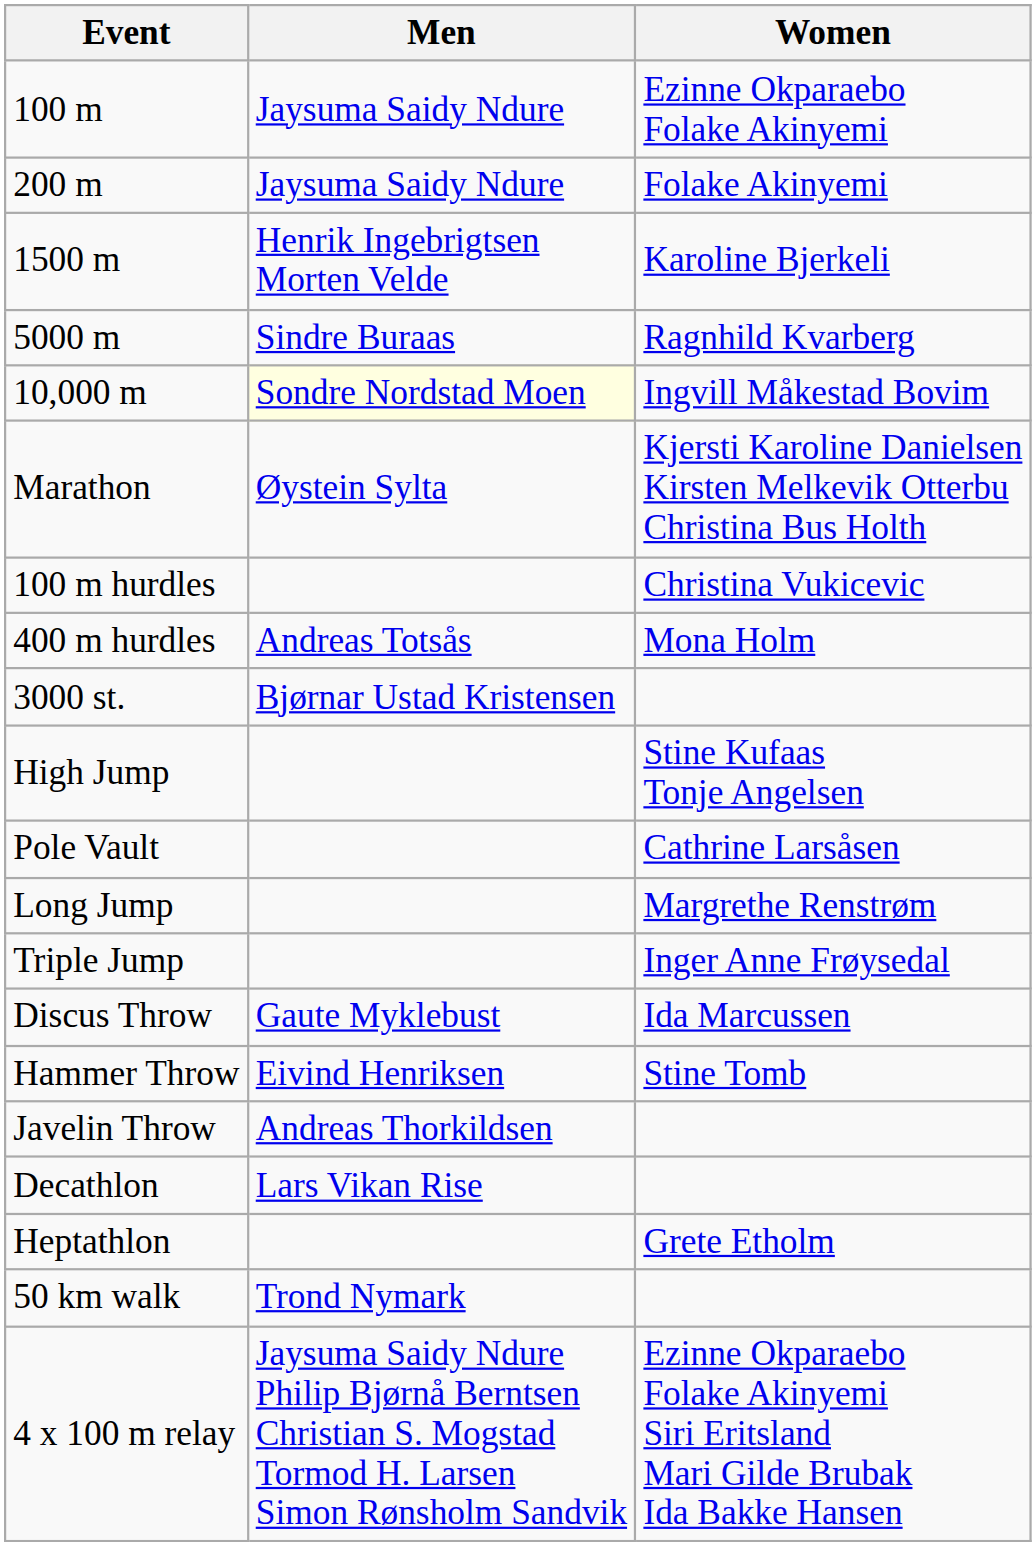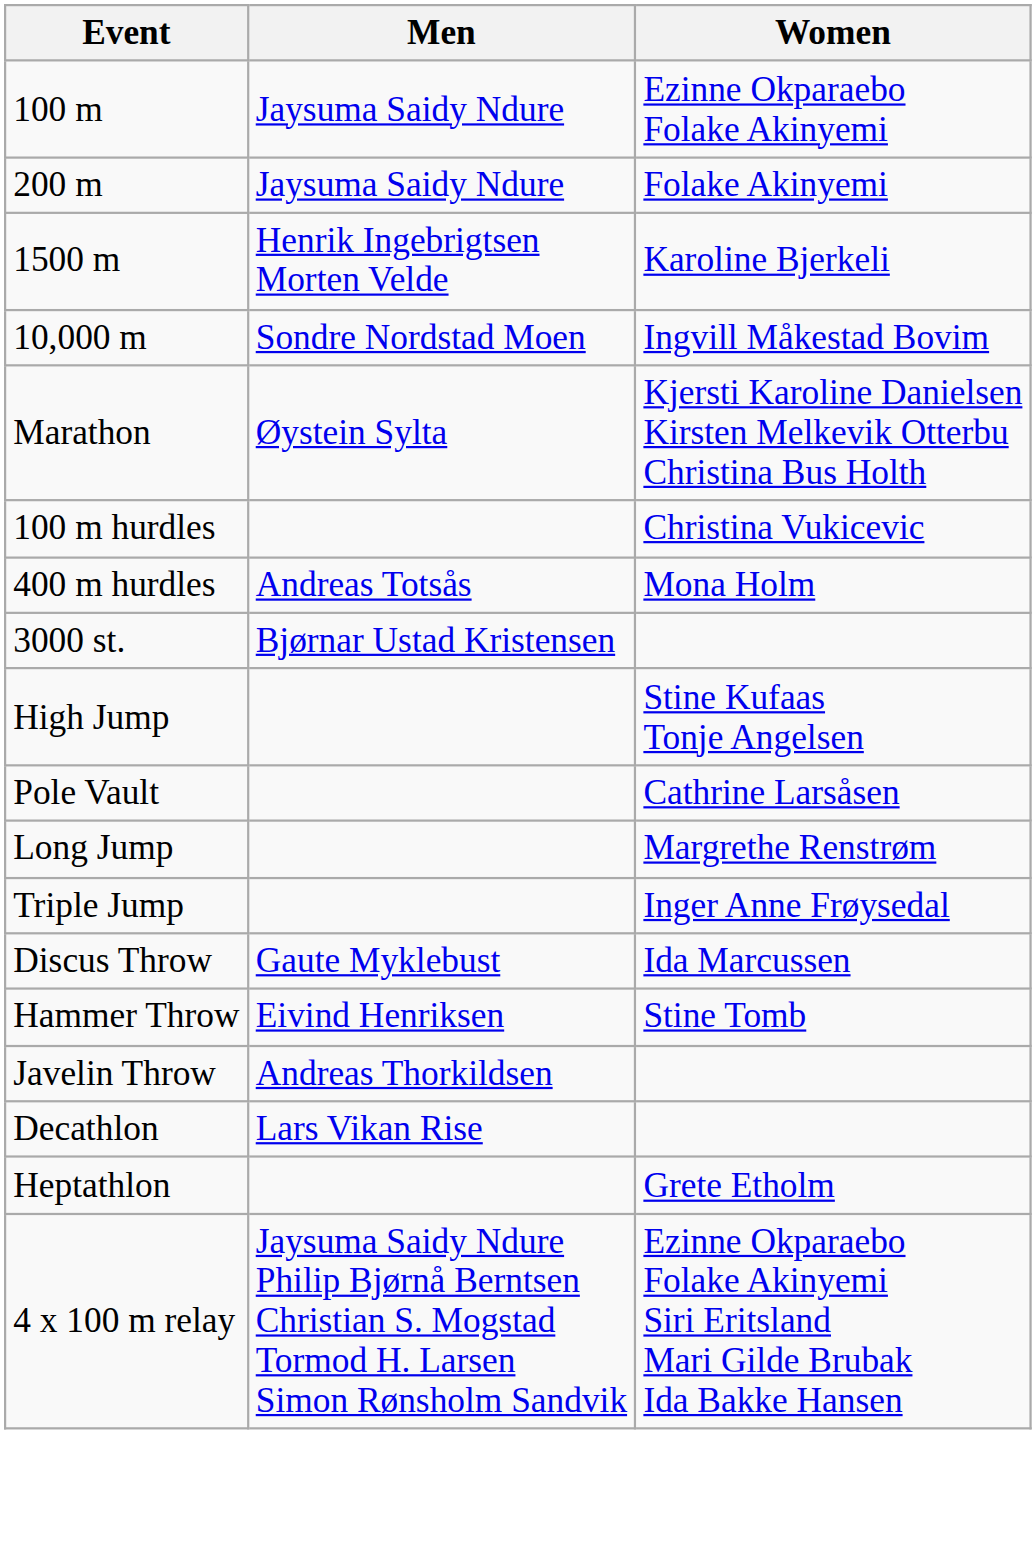- row: 5000 m | Sindre Buraas | Ragnhild Kvarberg
10,000 m | Men: lightyellow background -> no background
- row: 50 km walk | Trond Nymark
